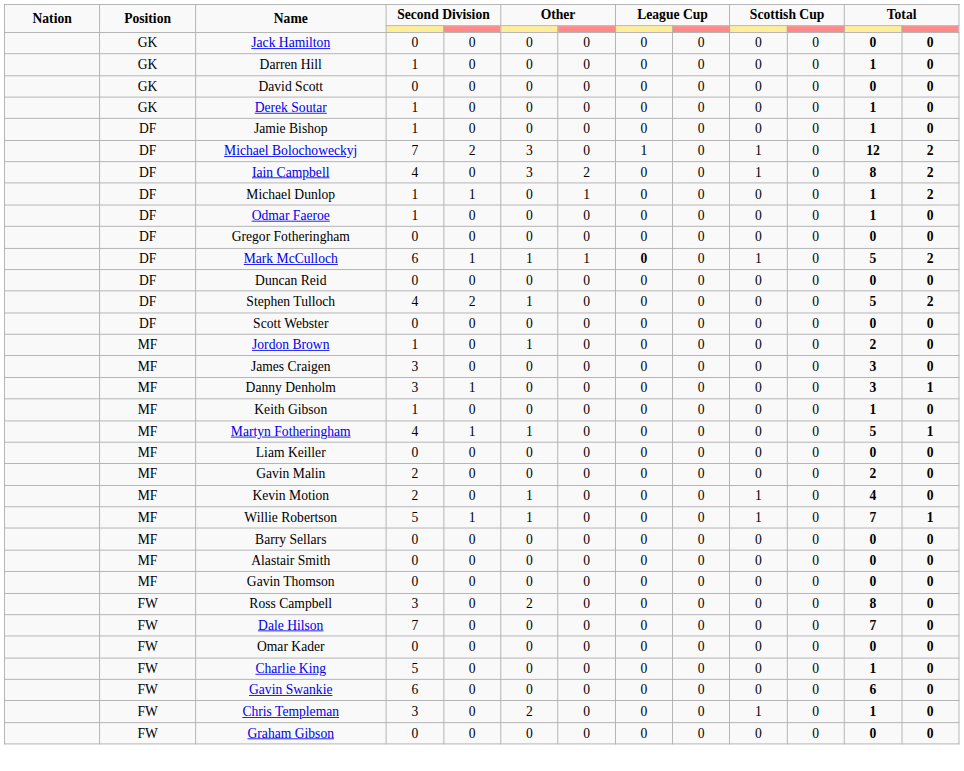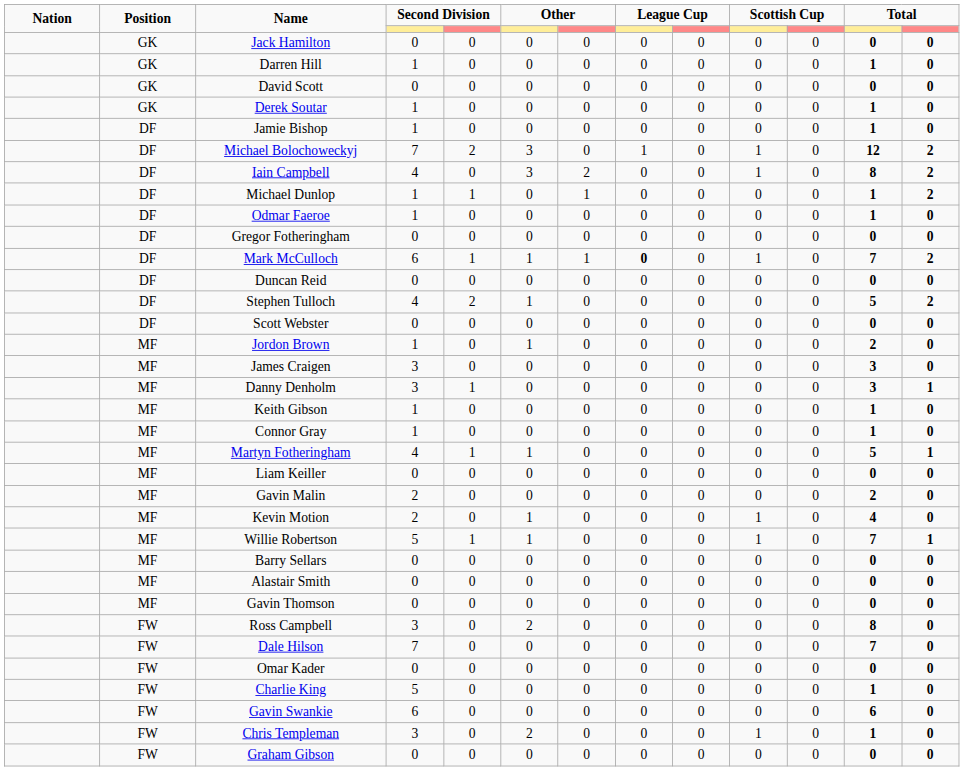Mark McCulloch | column 12: 5 -> 7
+ row: MF | Connor Gray | 1 | 0 | 0 | 0 | 0 | 0 | 0 | 0 | 1 | 0
